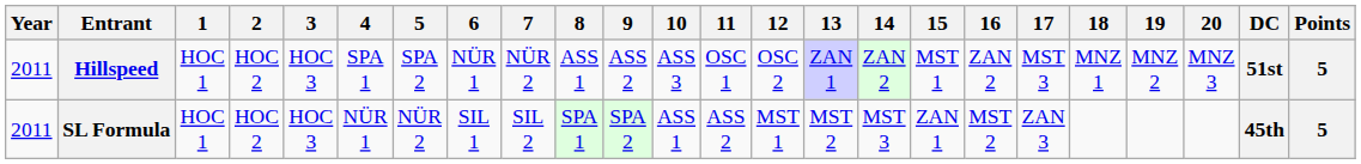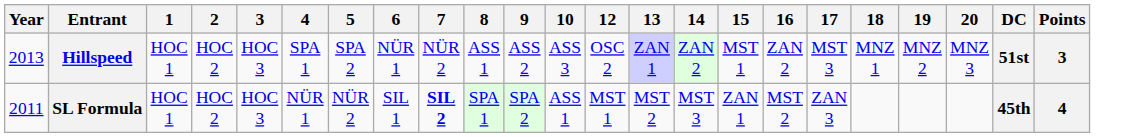- column: 11 | OSC 1 | ASS 2
Hillspeed | Year: 2011 -> 2013
Hillspeed | Points: 5 -> 3
SL Formula | 7: normal -> bold
SL Formula | Points: 5 -> 4
